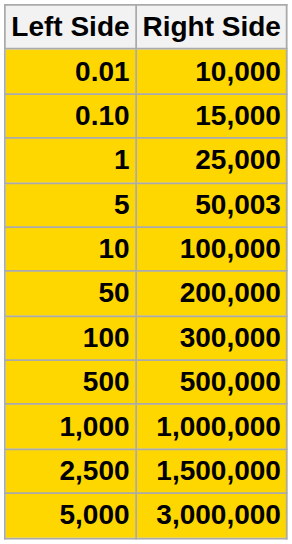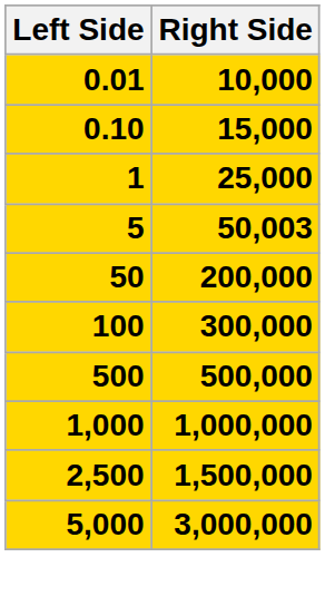- row: 10 | 100,000
